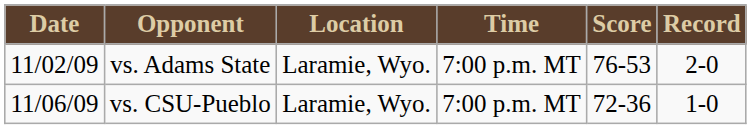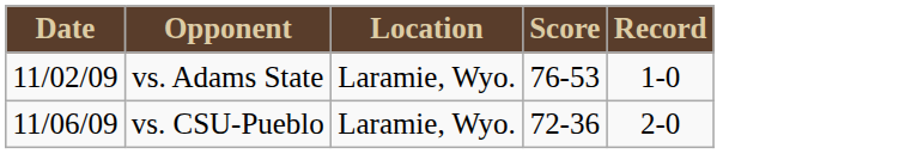- column: Time | 7:00 p.m. MT | 7:00 p.m. MT
vs. Adams State | Record: 2-0 -> 1-0
vs. CSU-Pueblo | Record: 1-0 -> 2-0
